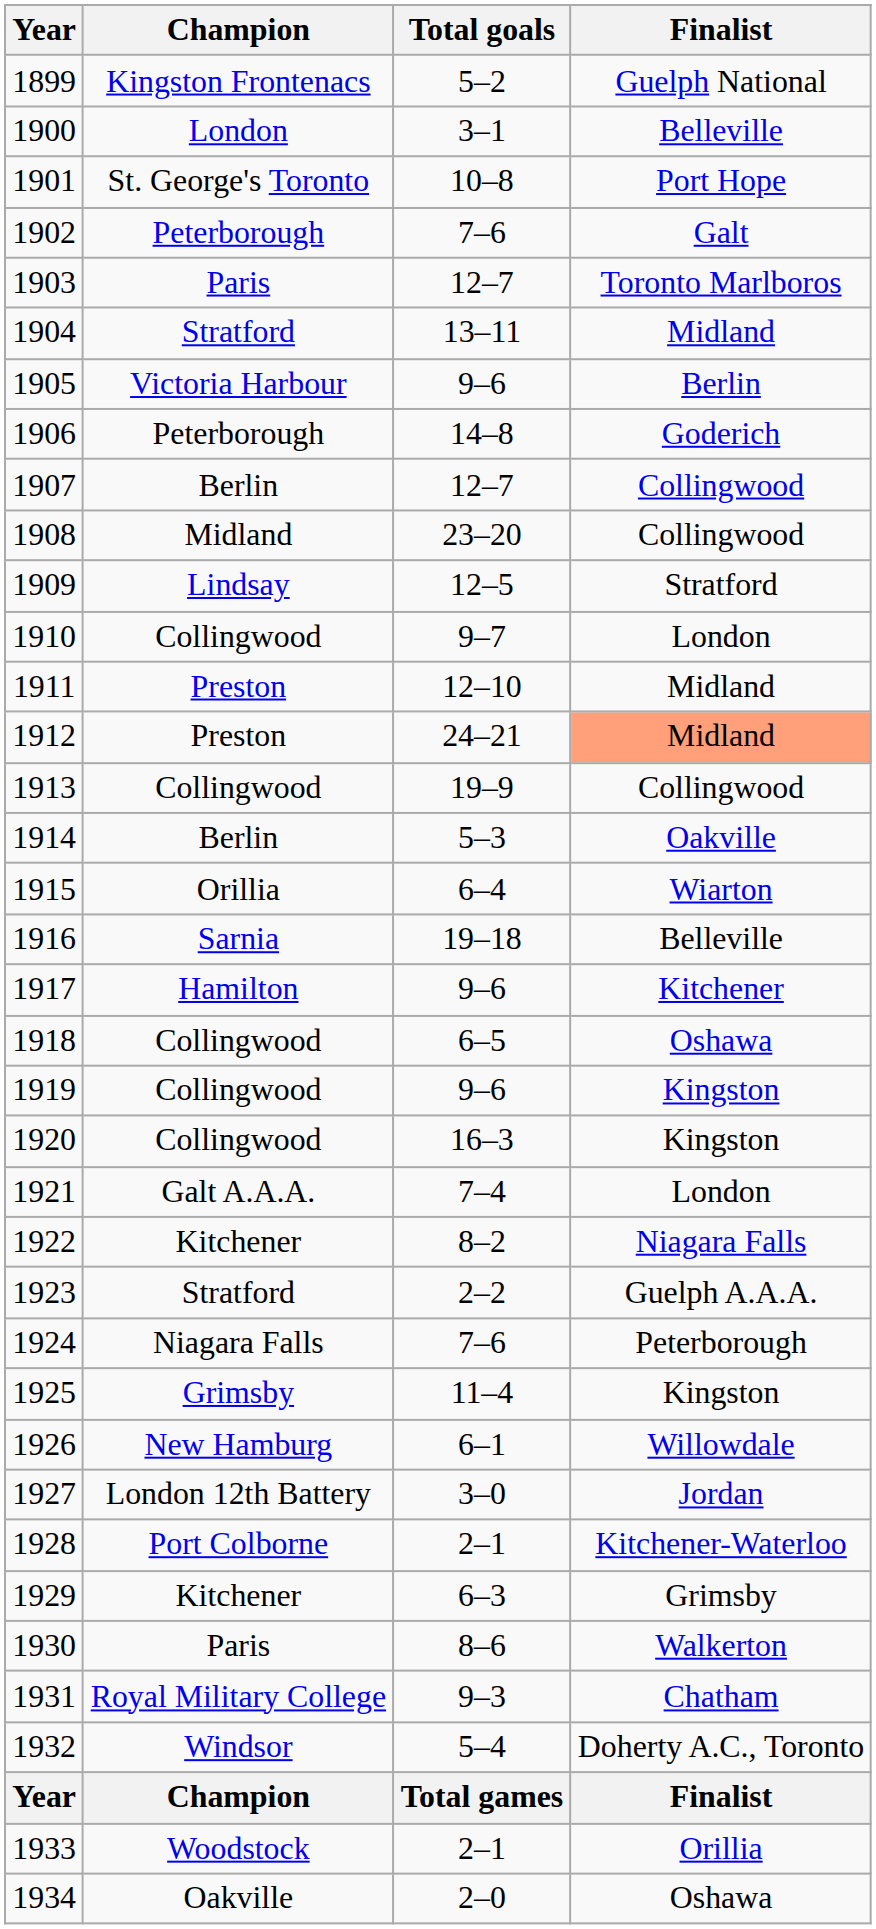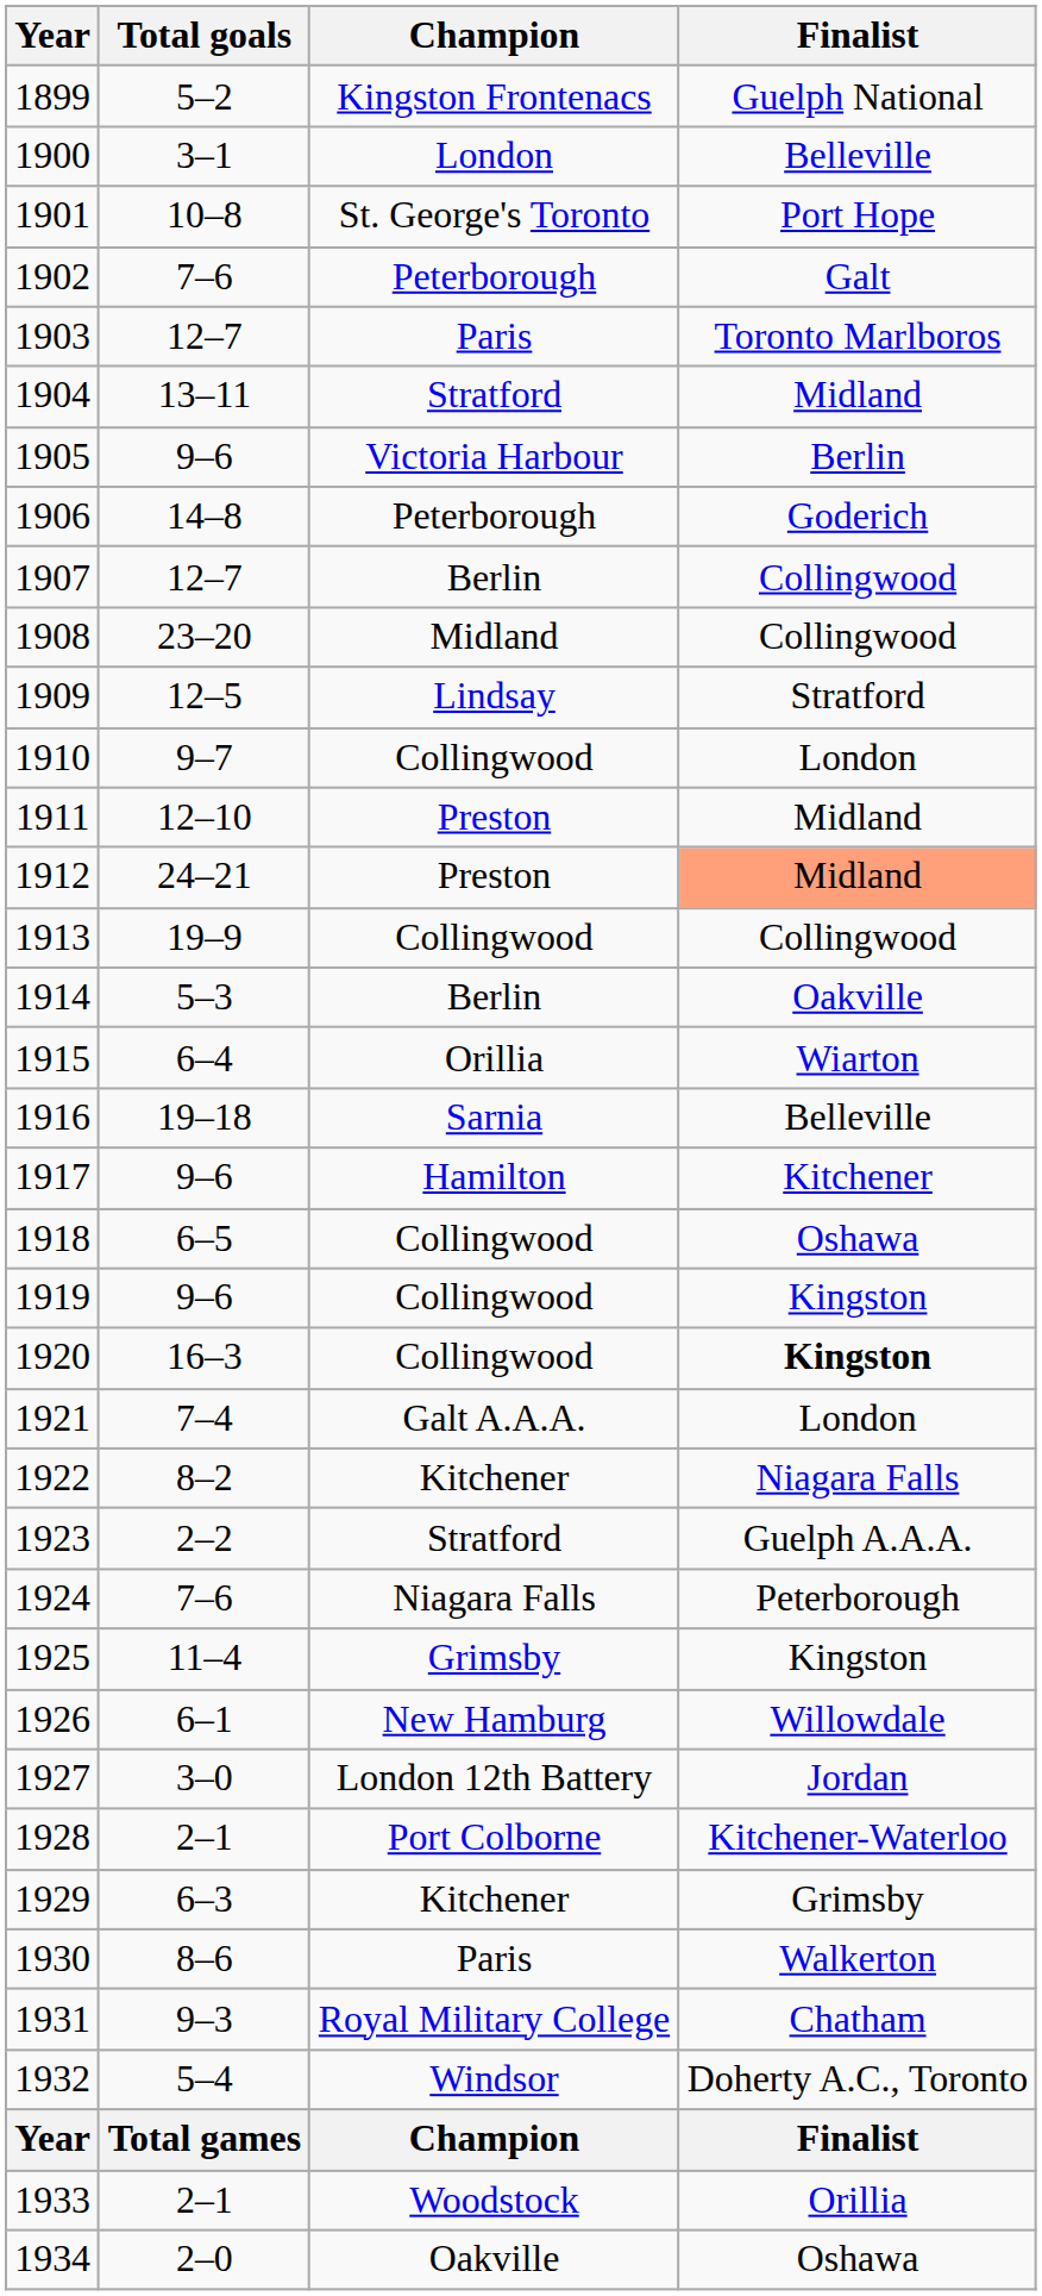columns swapped: Champion <-> Total goals
1920 | Finalist: normal -> bold
